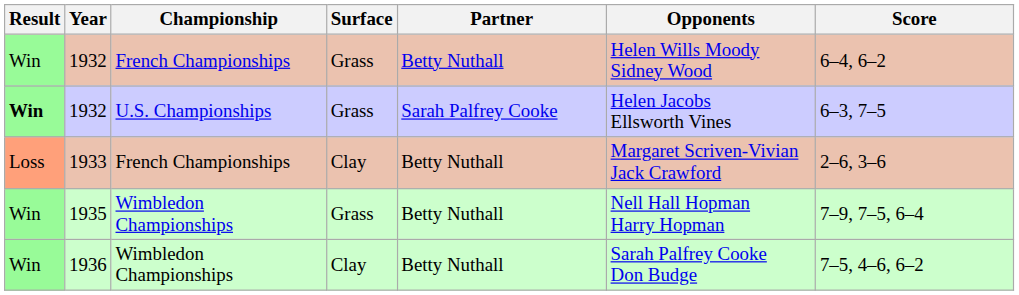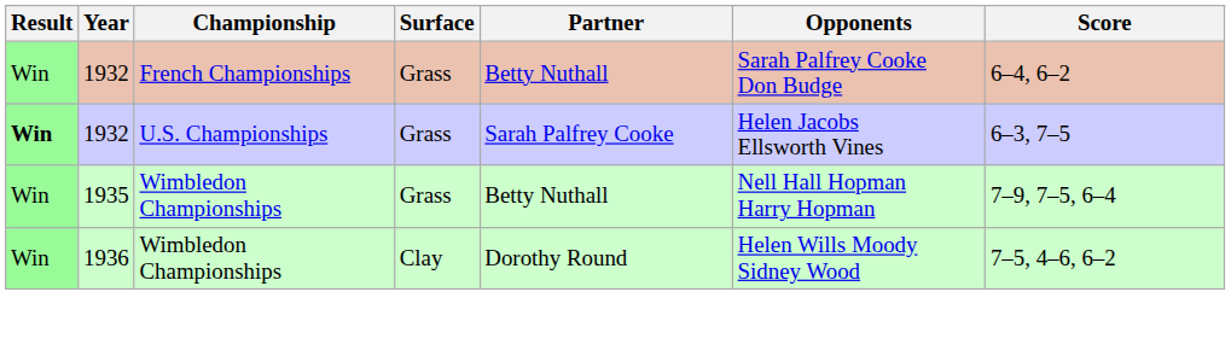1932 / French Championships | Opponents: Helen Wills Moody Sidney Wood -> Sarah Palfrey Cooke Don Budge
- row: Loss | 1933 | French Championships | Clay | Betty Nuthall | Margaret Scriven-Vivian Jack Crawford | 2–6, 3–6
1936 | Partner: Betty Nuthall -> Dorothy Round
1936 | Opponents: Sarah Palfrey Cooke Don Budge -> Helen Wills Moody Sidney Wood
